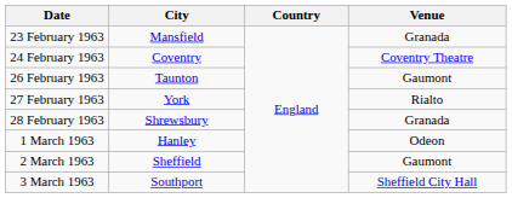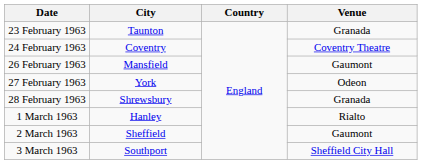23 February 1963 | City: Mansfield -> Taunton
26 February 1963 | City: Taunton -> Mansfield
27 February 1963 | Venue: Rialto -> Odeon
1 March 1963 | Venue: Odeon -> Rialto
